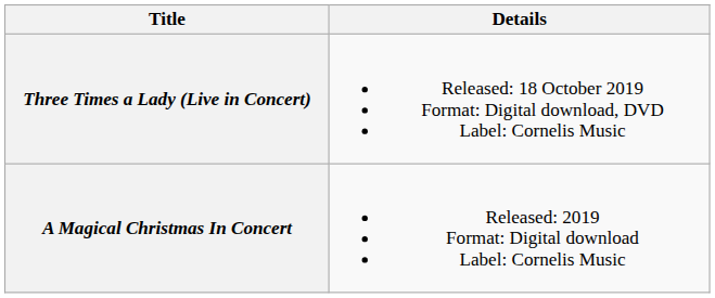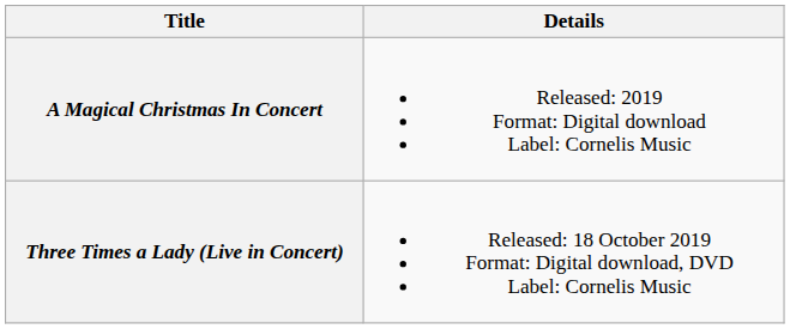rows swapped: A Magical Christmas In Concert <-> Three Times a Lady (Live in Concert)
